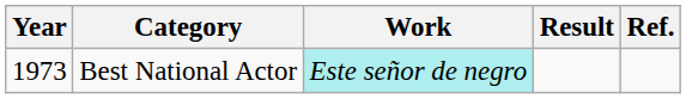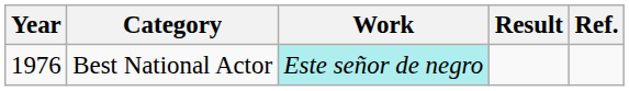Best National Actor | Year: 1973 -> 1976
